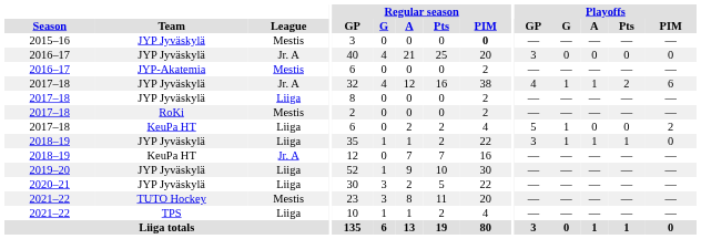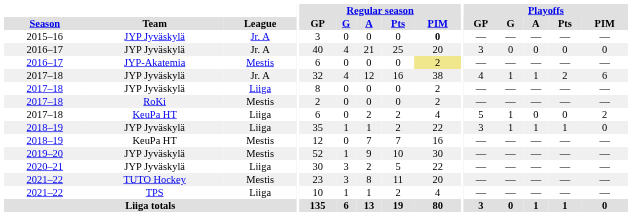2015–16 | League: Mestis -> Jr. A
2016–17 / JYP-Akatemia | Regular season / PIM: no background -> khaki background
2018–19 / KeuPa HT | League: Jr. A -> Mestis
2019–20 | League: Liiga -> Mestis
